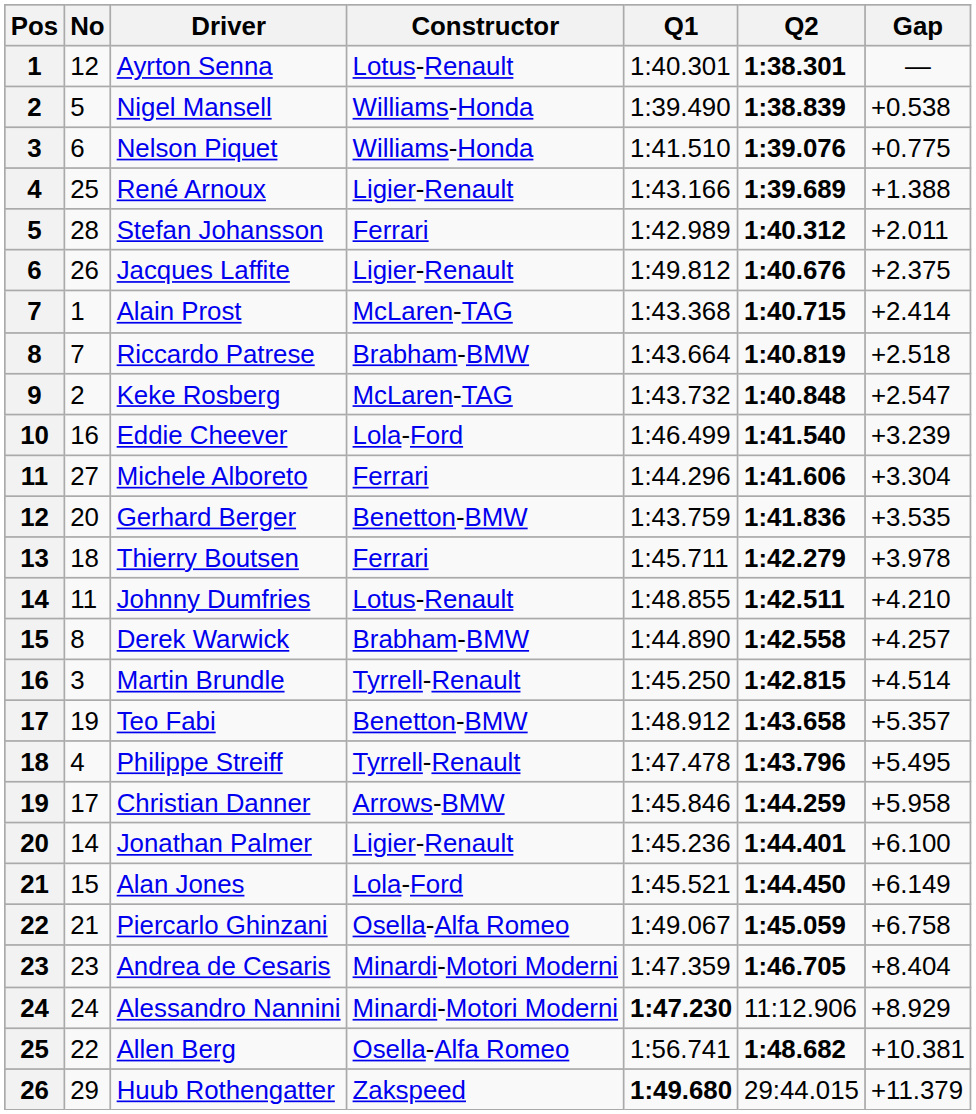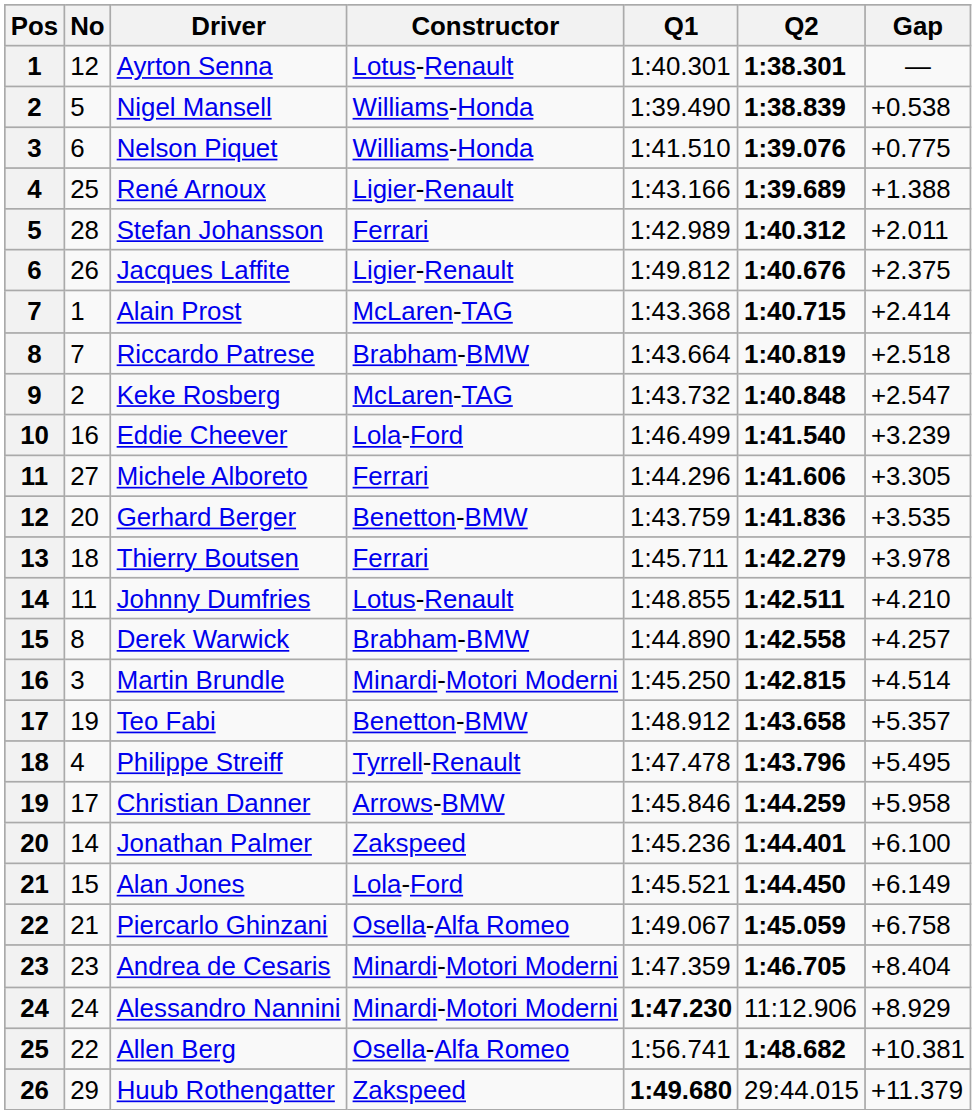Michele Alboreto | Gap: +3.304 -> +3.305
Martin Brundle | Constructor: Tyrrell-Renault -> Minardi-Motori Moderni
Jonathan Palmer | Constructor: Ligier-Renault -> Zakspeed
